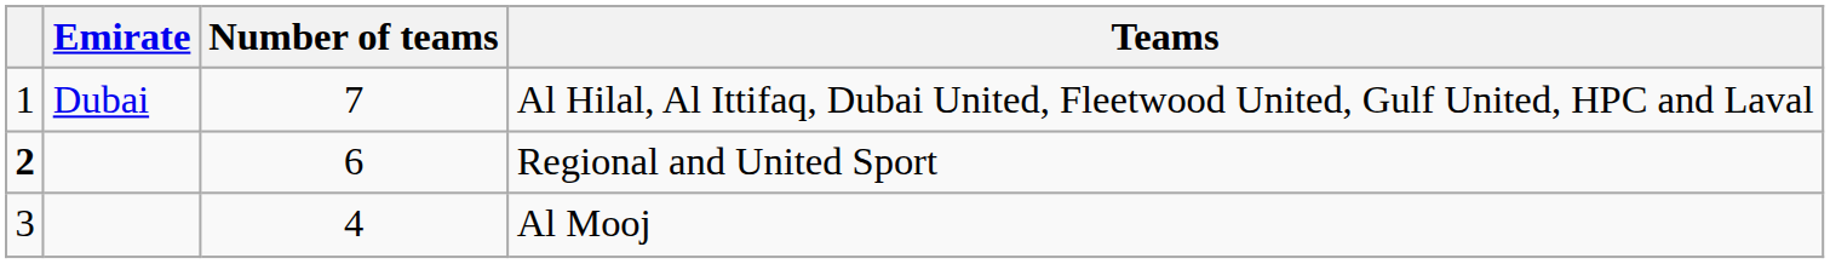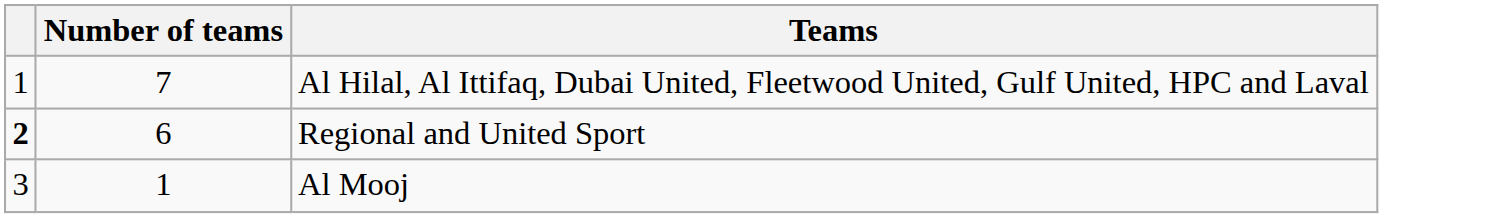- column: Emirate | Dubai
Al Mooj | Number of teams: 4 -> 1
